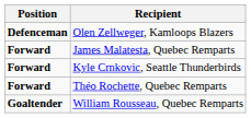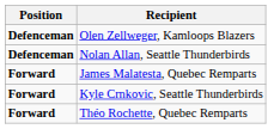+ row: Defenceman | Nolan Allan, Seattle Thunderbirds
- row: Goaltender | William Rousseau, Quebec Remparts
